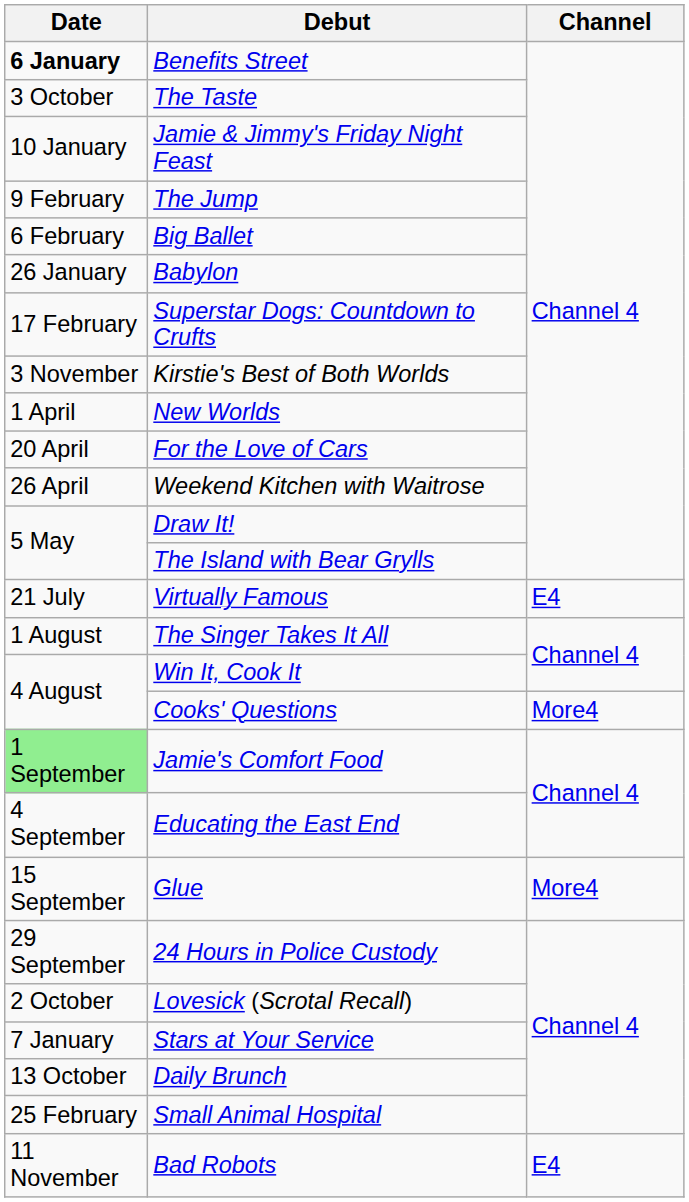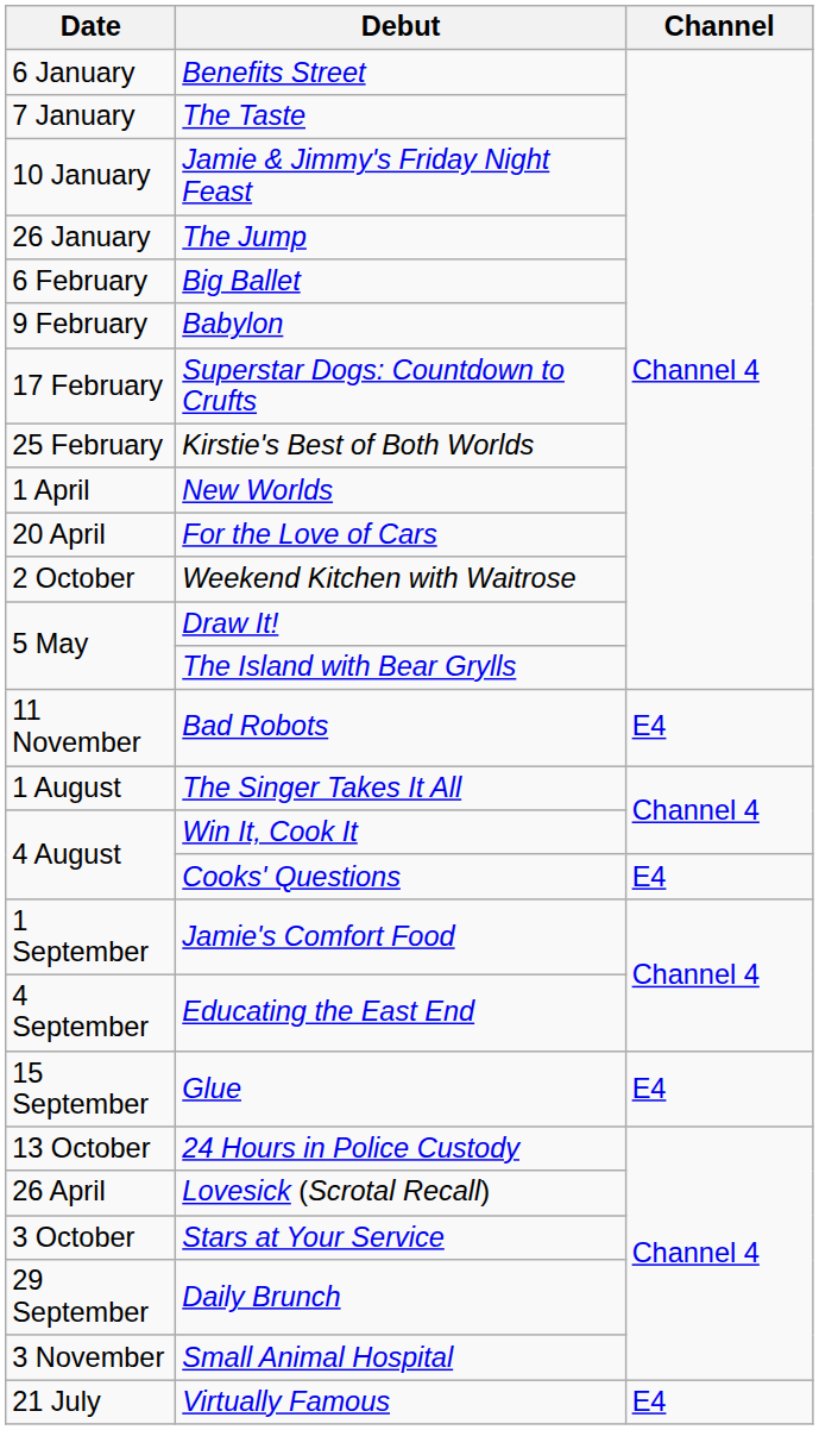Benefits Street | Date: bold -> normal
The Taste | Date: 3 October -> 7 January
The Jump | Date: 9 February -> 26 January
Babylon | Date: 26 January -> 9 February
Kirstie's Best of Both Worlds | Date: 3 November -> 25 February
Weekend Kitchen with Waitrose | Date: 26 April -> 2 October
rows swapped: Virtually Famous <-> Bad Robots
Cooks' Questions | Channel: More4 -> E4
Jamie's Comfort Food | Date: lightgreen background -> no background
Glue | Channel: More4 -> E4
24 Hours in Police Custody | Date: 29 September -> 13 October
Lovesick (Scrotal Recall) | Date: 2 October -> 26 April
Stars at Your Service | Date: 7 January -> 3 October
Daily Brunch | Date: 13 October -> 29 September
Small Animal Hospital | Date: 25 February -> 3 November
